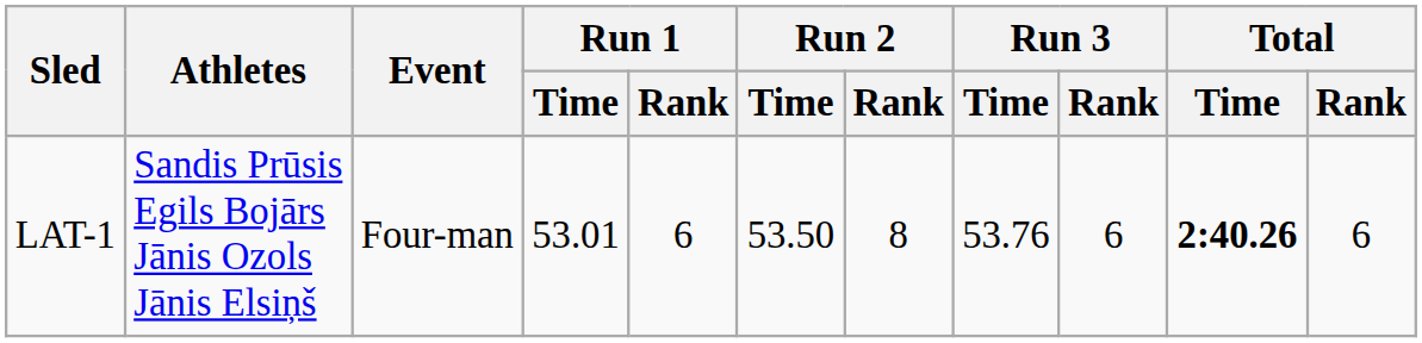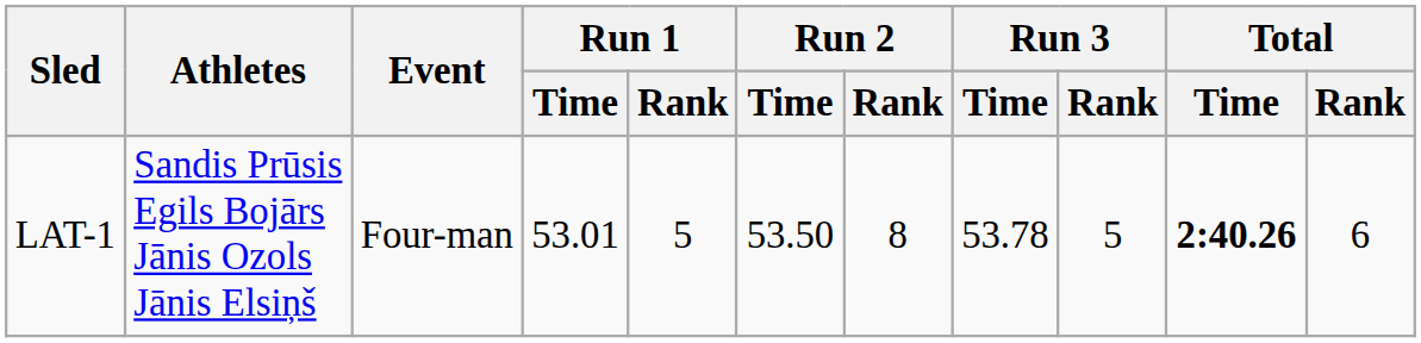LAT-1 | Run 1 / Rank: 6 -> 5
LAT-1 | Run 3 / Time: 53.76 -> 53.78
LAT-1 | Run 3 / Rank: 6 -> 5
